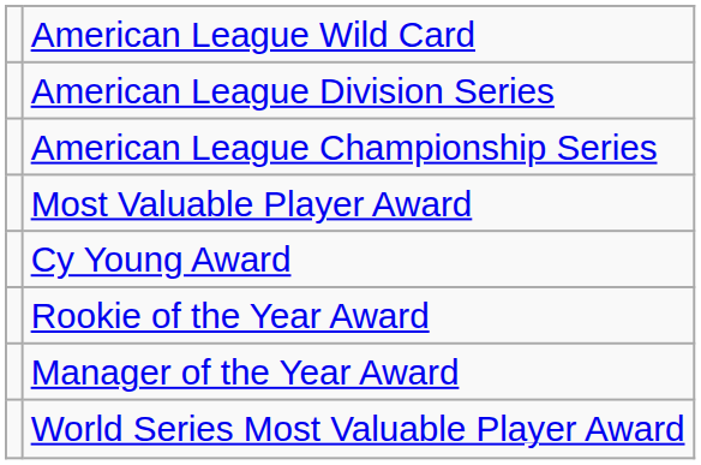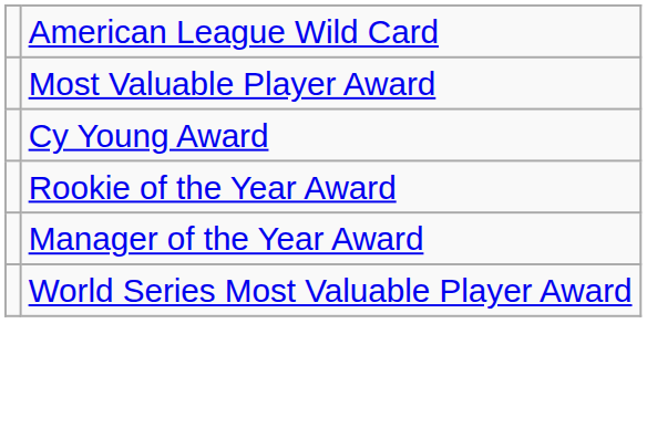- row: American League Division Series
- row: American League Championship Series
